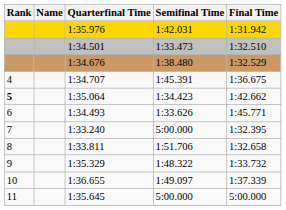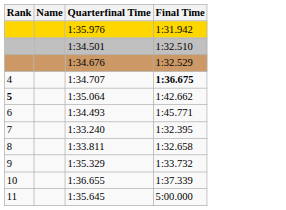- column: Semifinal Time | 1:42.031 | 1:33.473 | 1:38.480 | 1:45.391 | 1:34.423 | 1:33.626 | 5:00.000 | 1:51.706 | 1:48.322 | 1:49.097 | 5:00.000
1:34.707 | Final Time: normal -> bold
